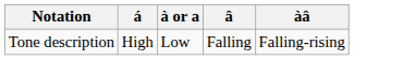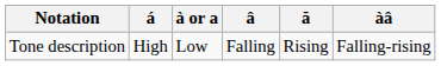+ column: ă | Rising
